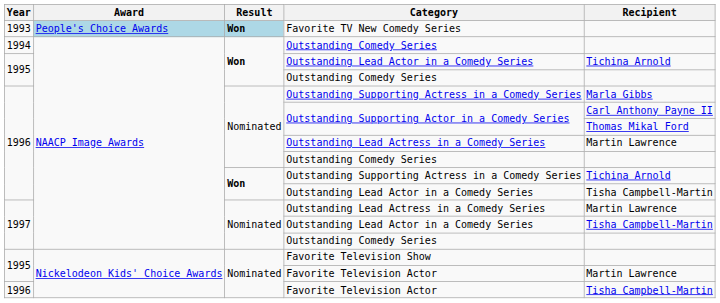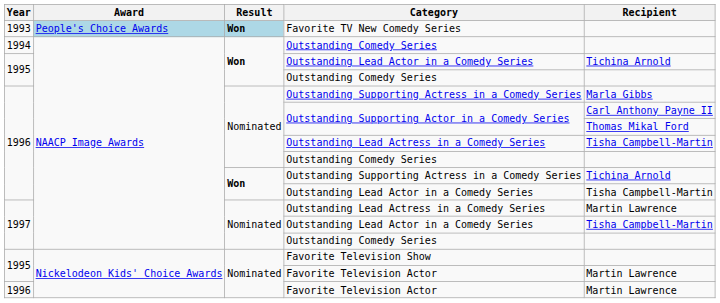1996 / Outstanding Lead Actress in a Comedy Series | Recipient: Martin Lawrence -> Tisha Campbell-Martin
1996 / Favorite Television Actor | Recipient: Tisha Campbell-Martin -> Martin Lawrence
